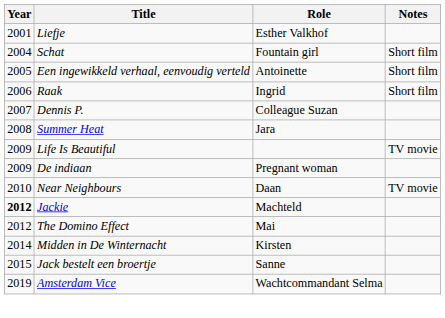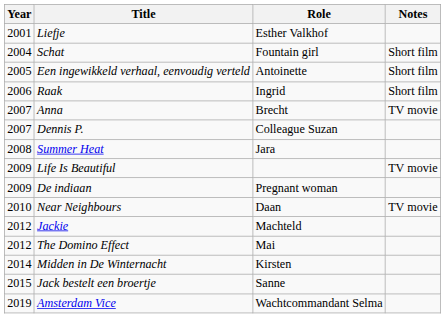+ row: 2007 | Anna | Brecht | TV movie
Jackie | Year: bold -> normal
